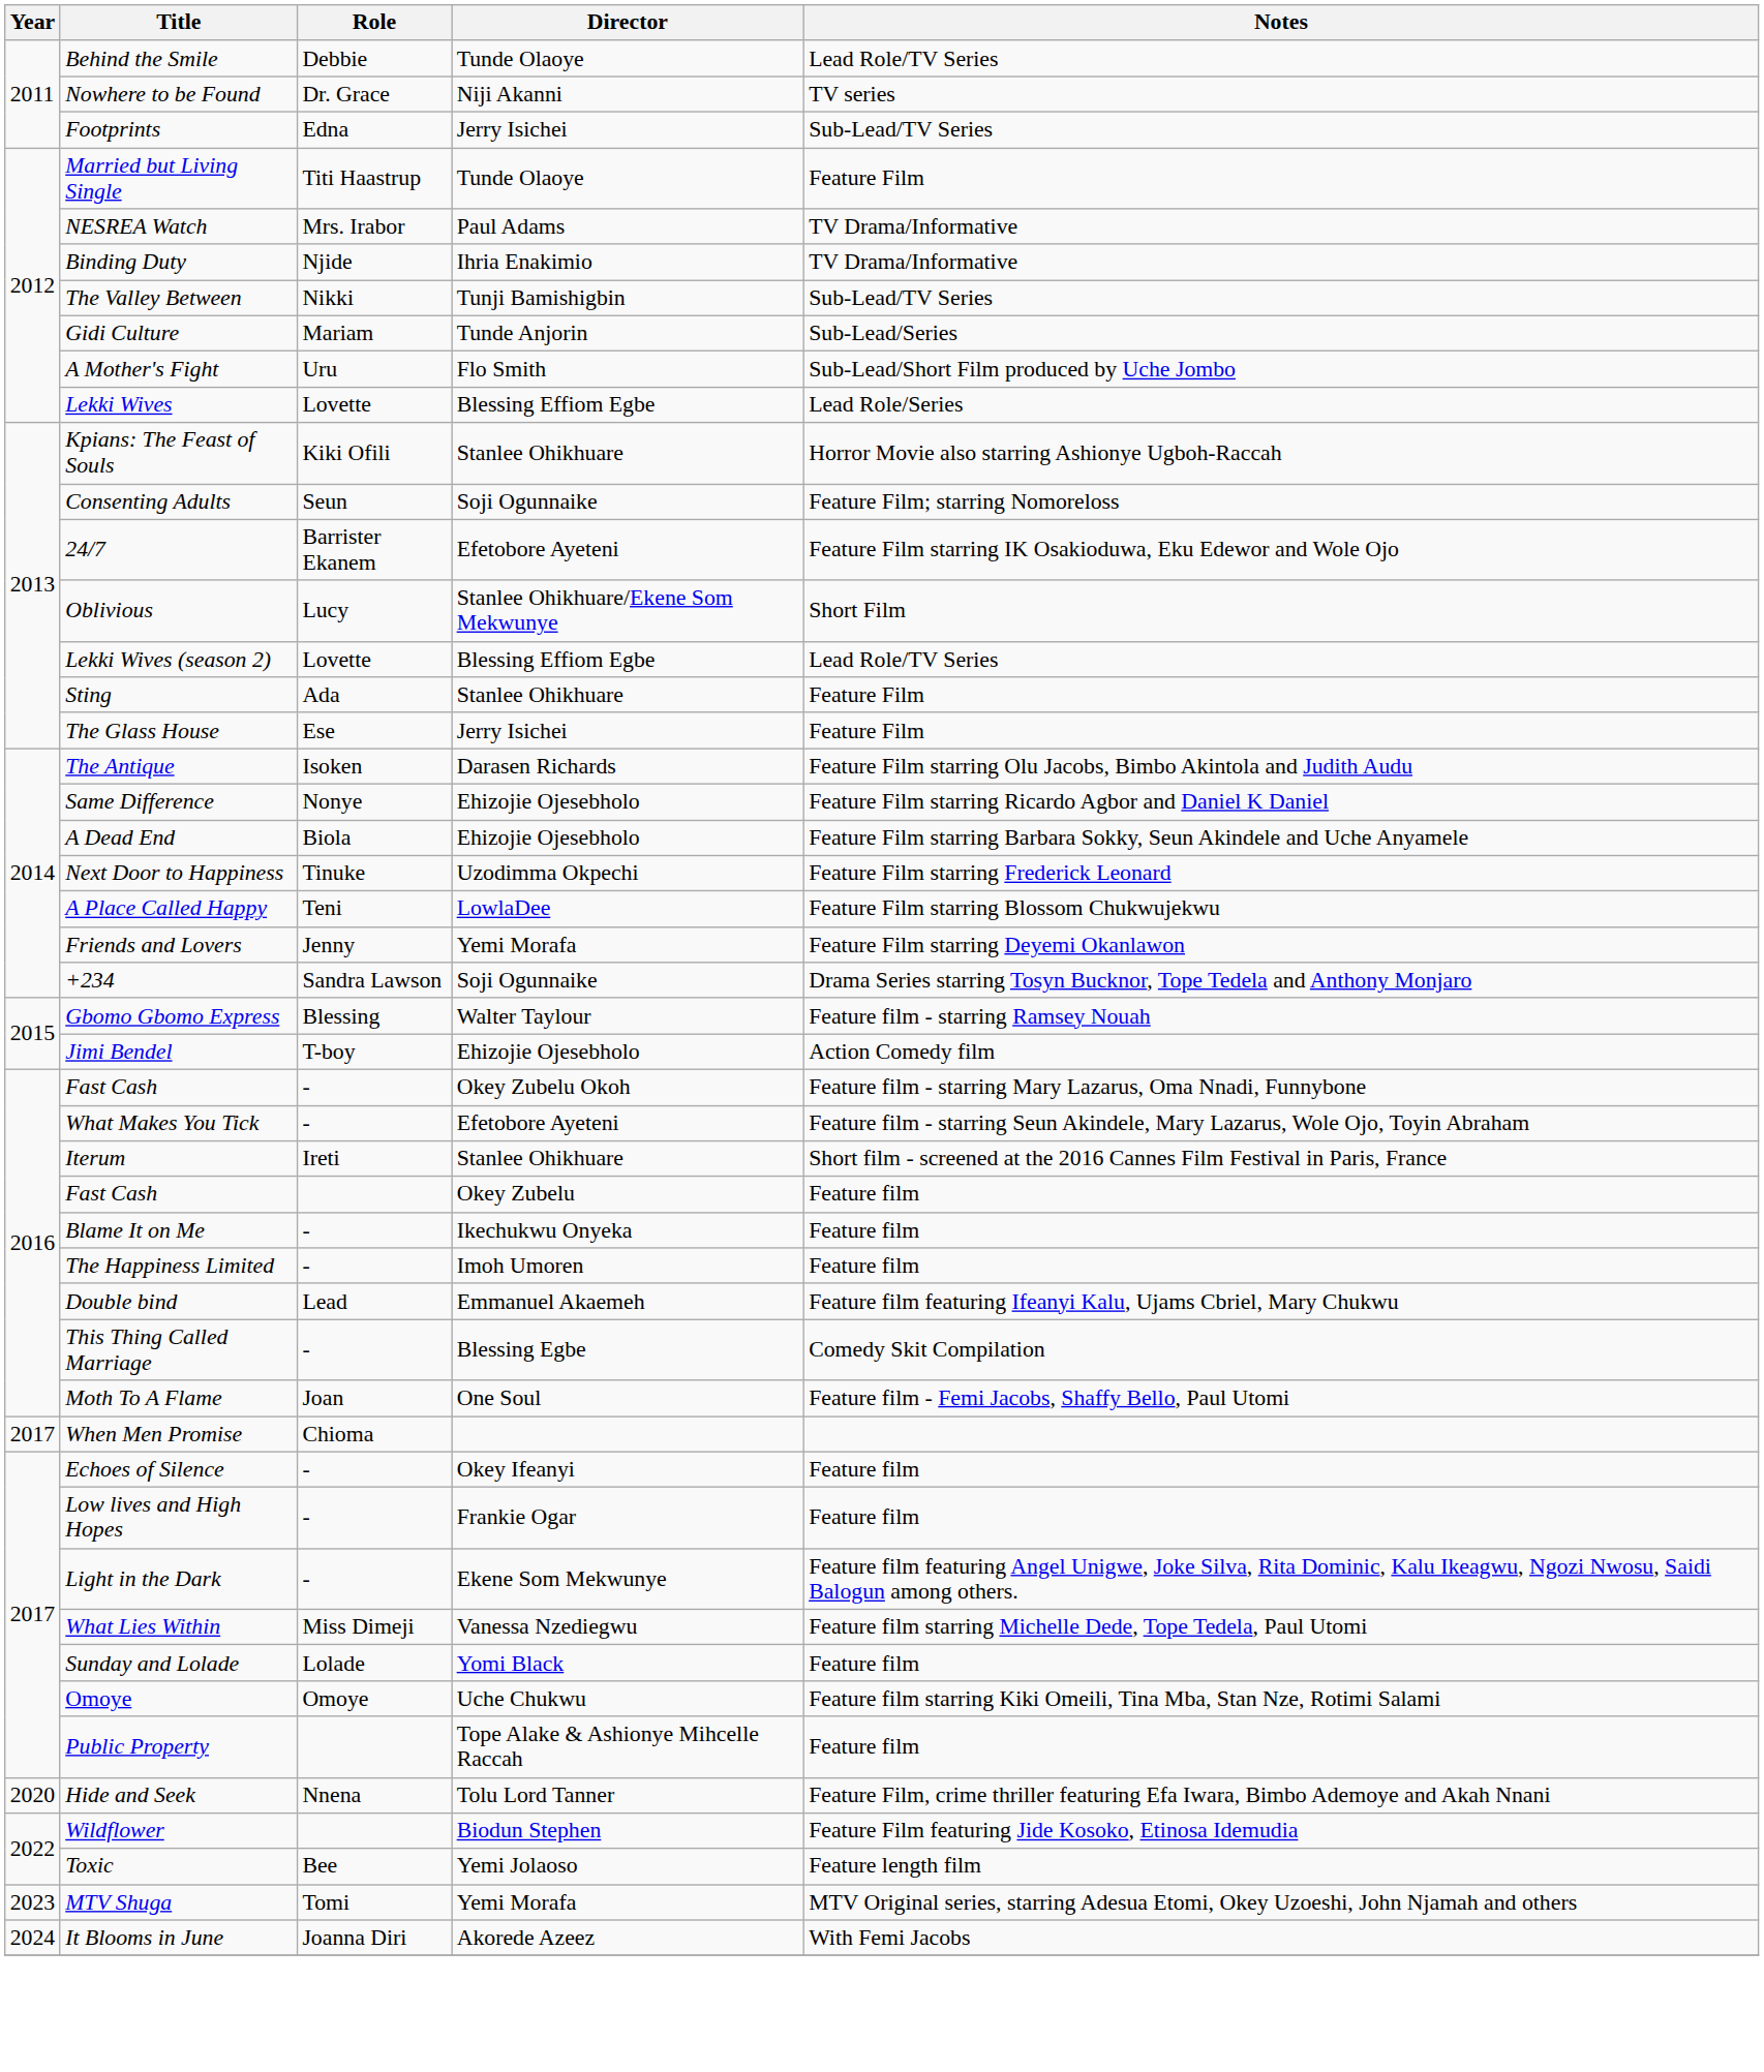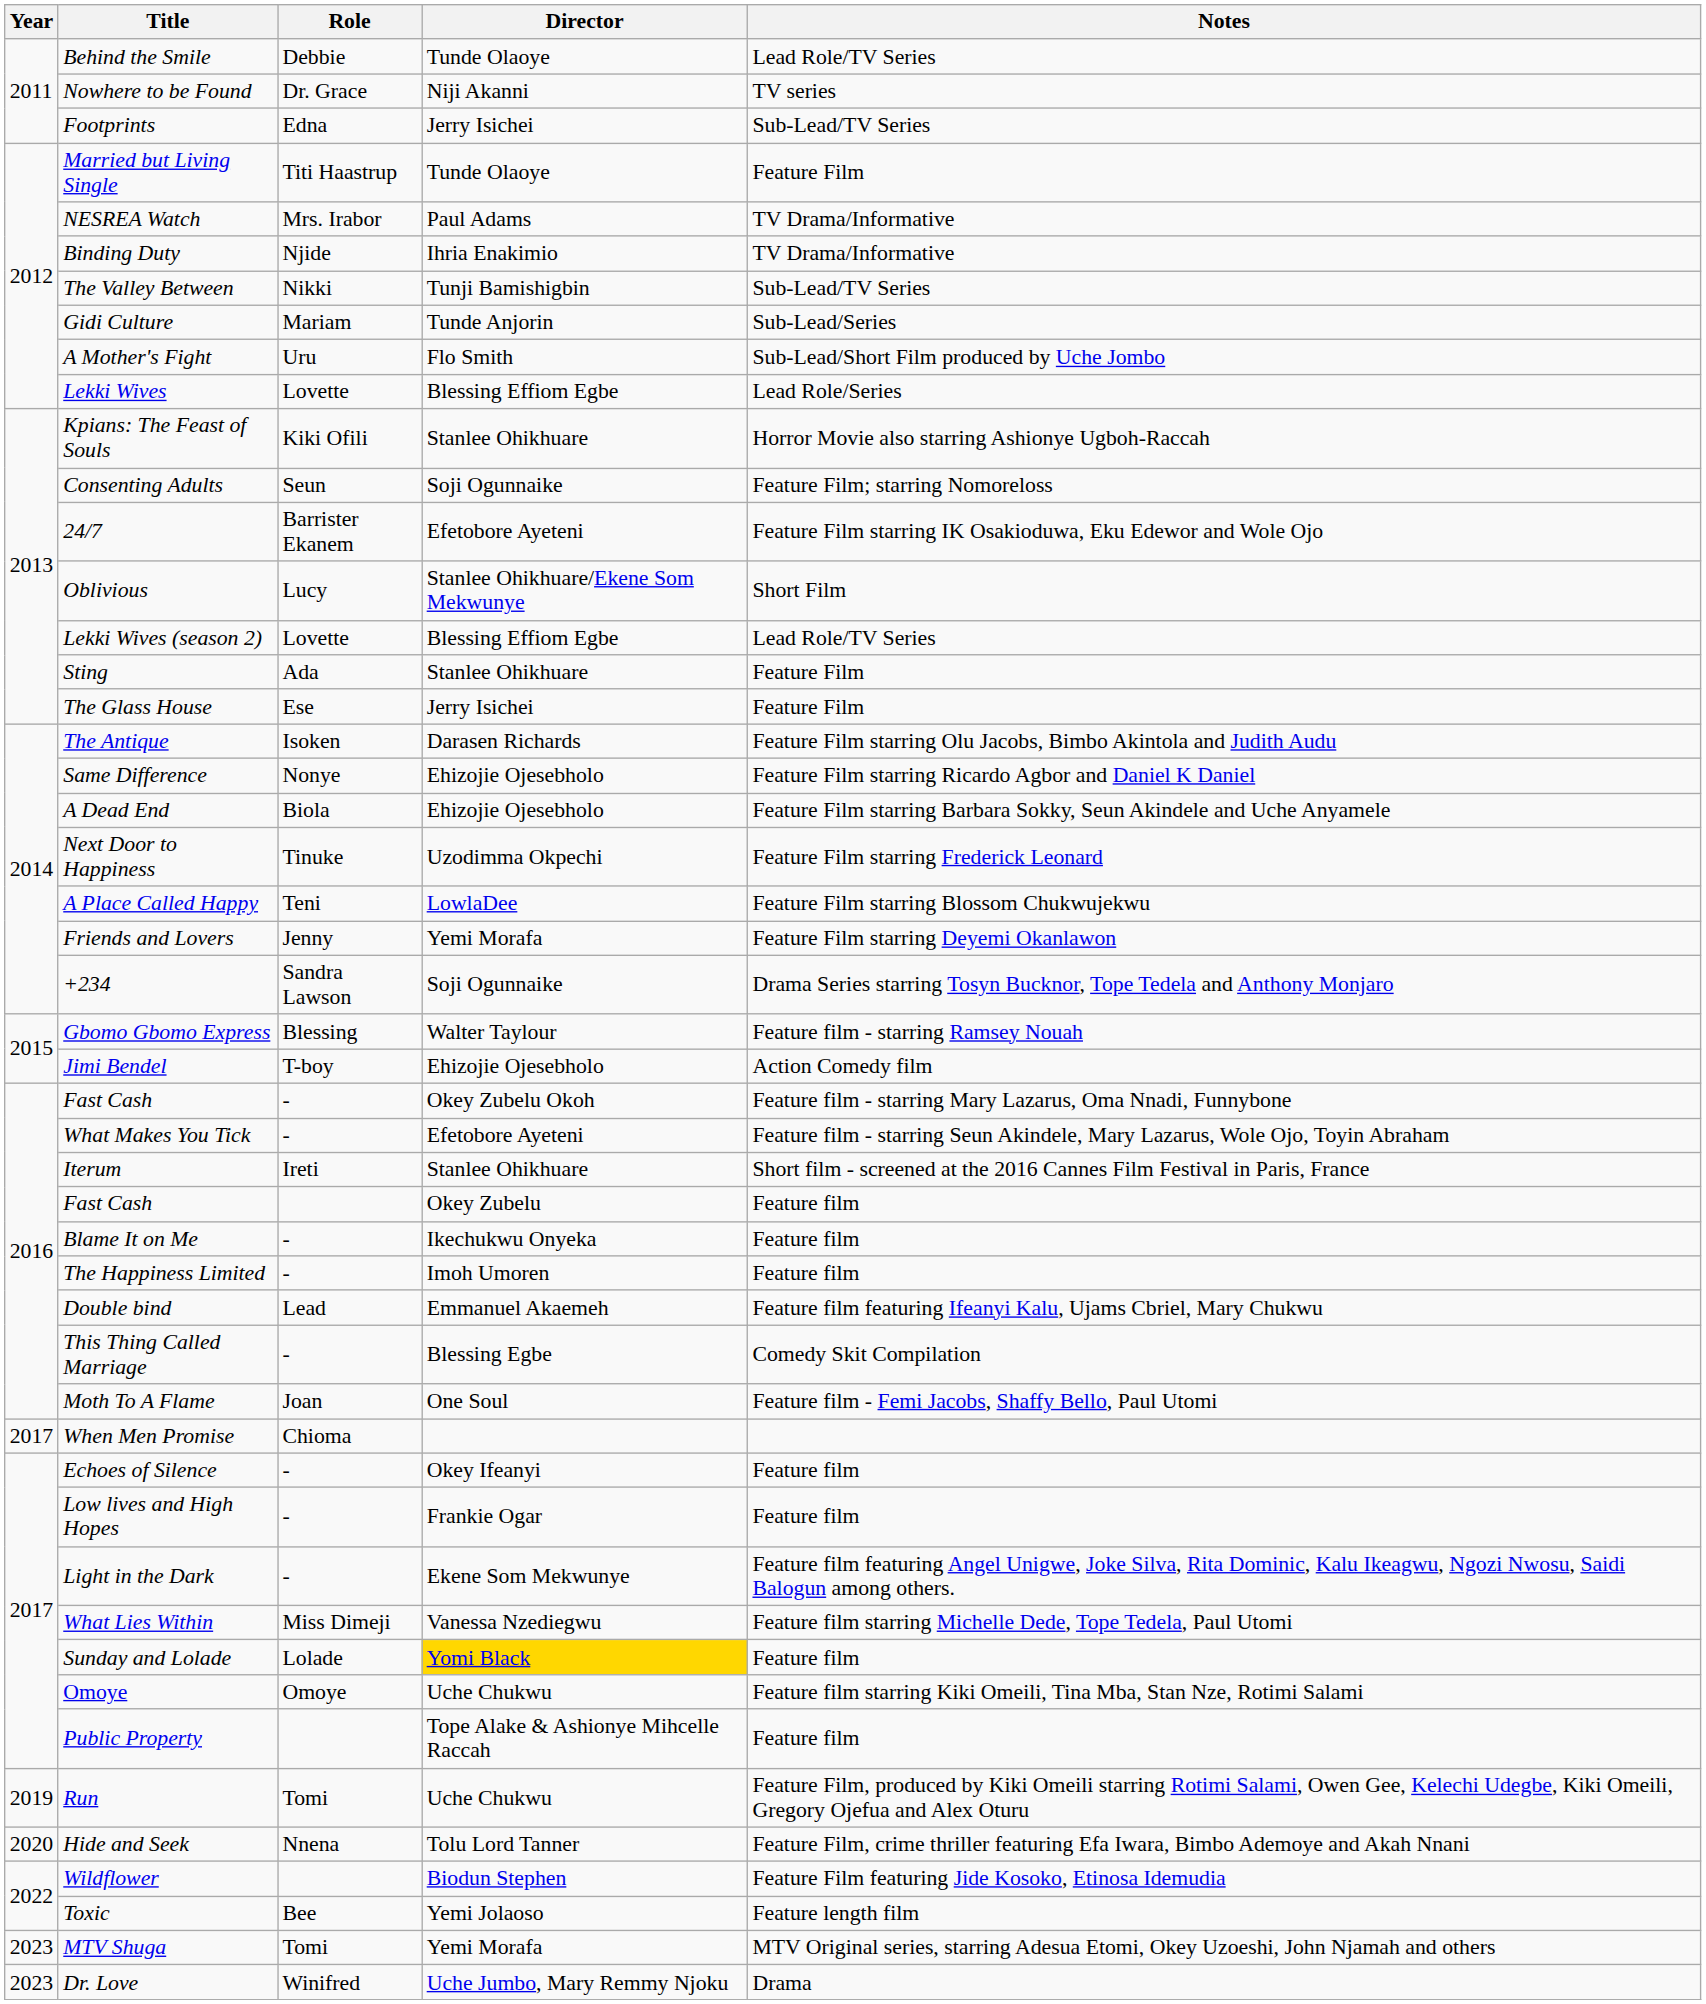Sunday and Lolade | Director: no background -> gold background
+ row: 2019 | Run | Tomi | Uche Chukwu | Feature Film, produced by Kiki Omeili starring Rotimi Salami, Owen Gee, Kelechi Udegbe, Kiki Omeili, Gregory Ojefua and Alex Oturu
+ row: 2023 | Dr. Love | Winifred | Uche Jumbo, Mary Remmy Njoku | Drama
- row: 2024 | It Blooms in June | Joanna Diri | Akorede Azeez | With Femi Jacobs
